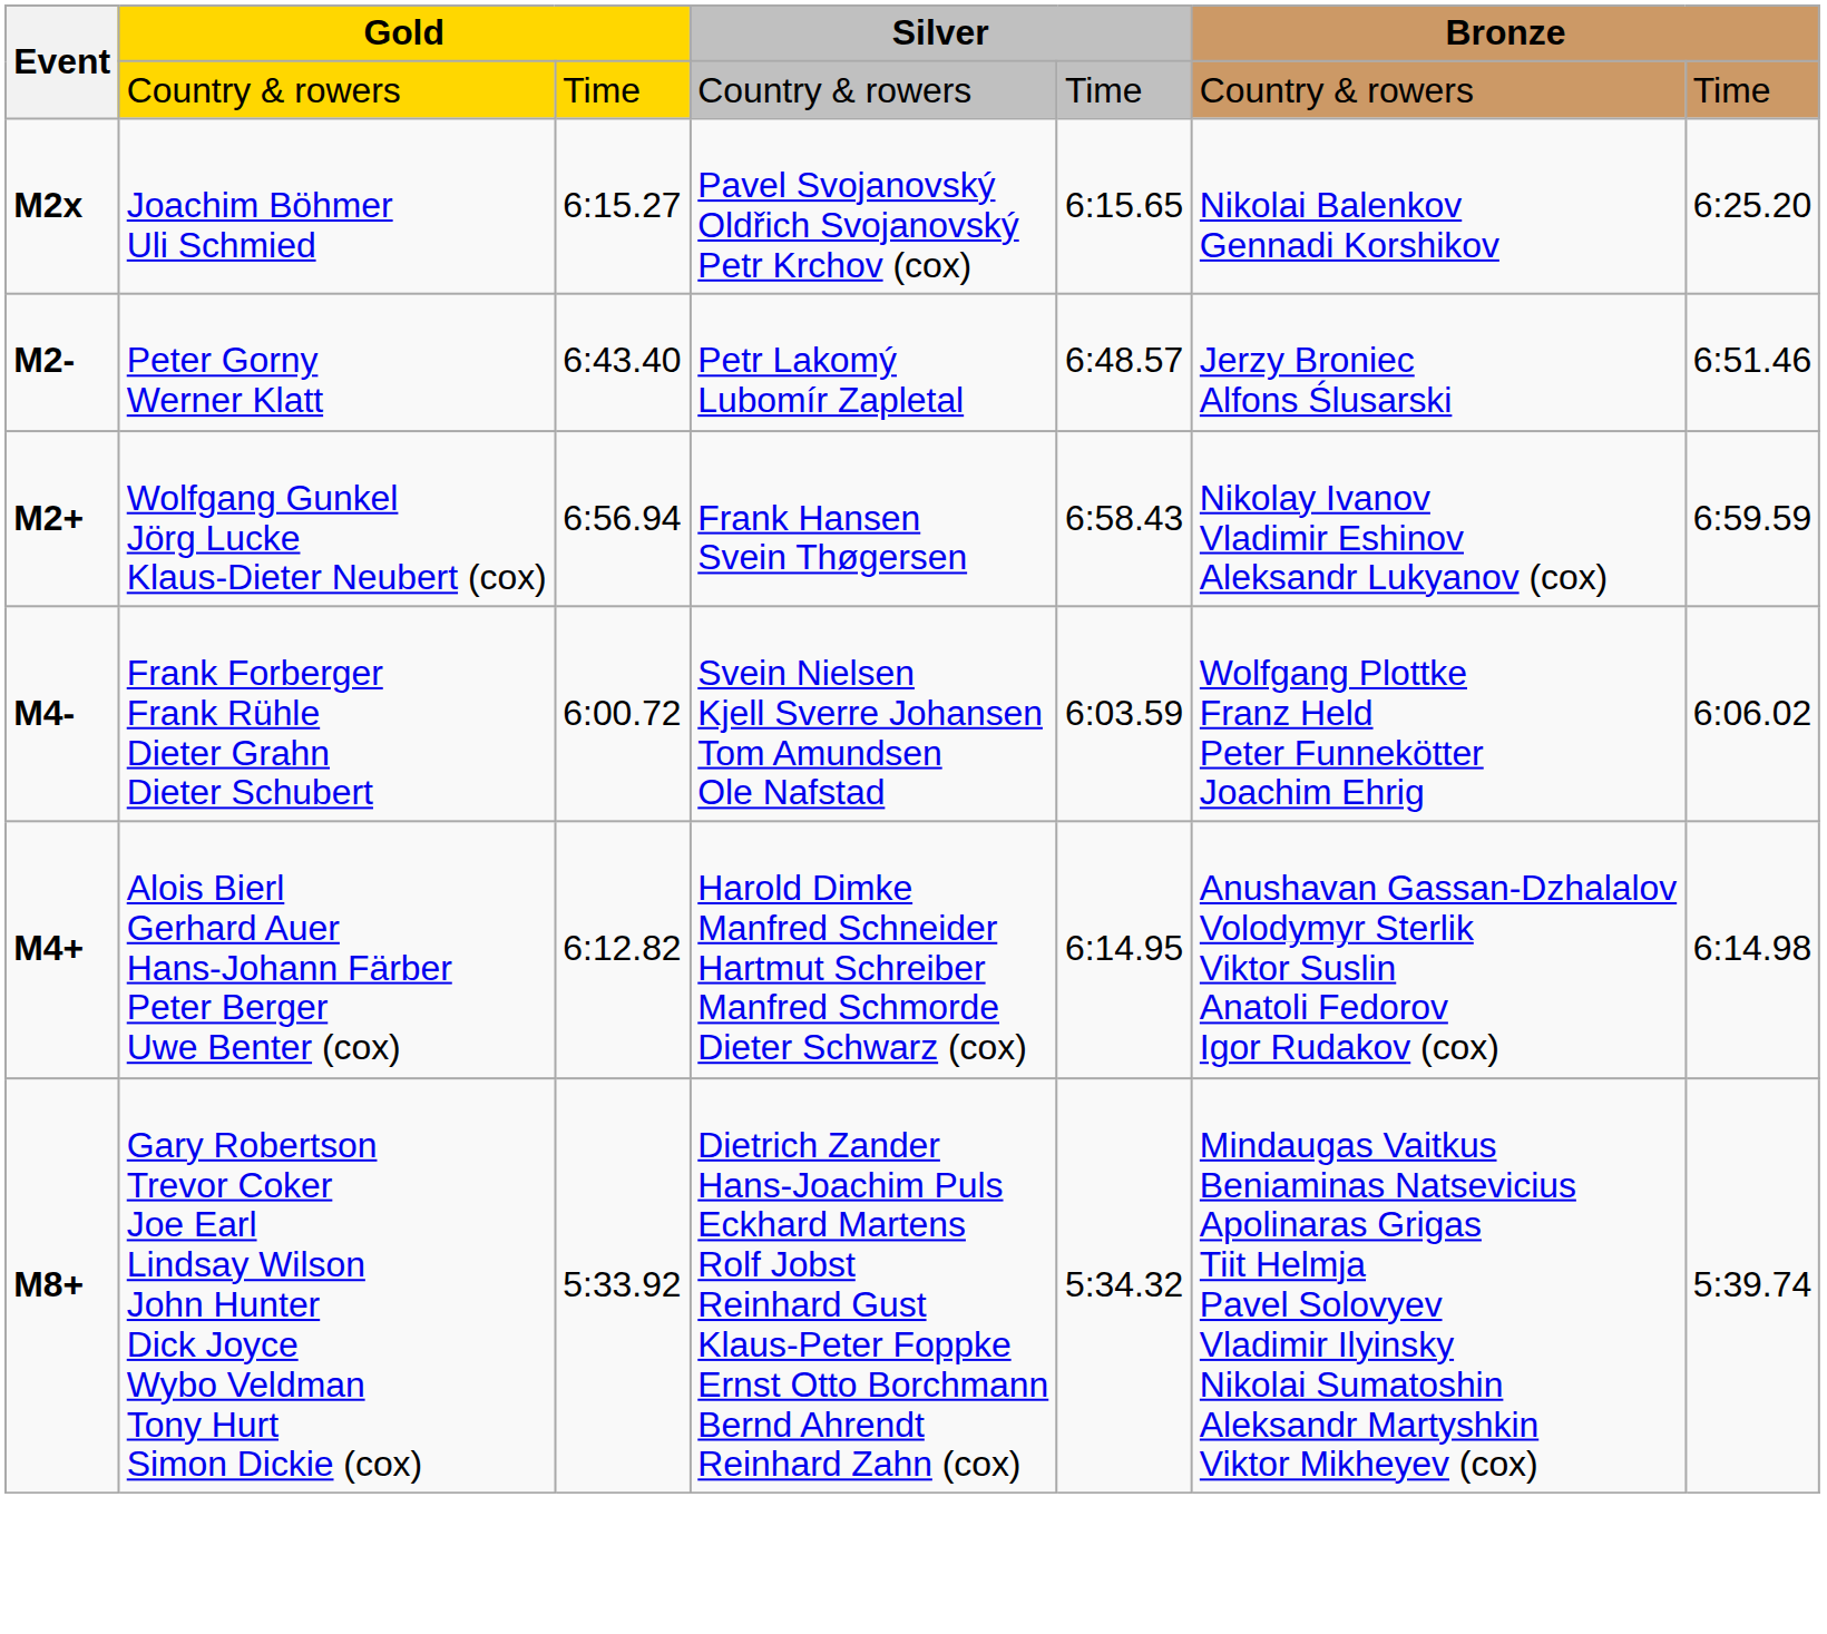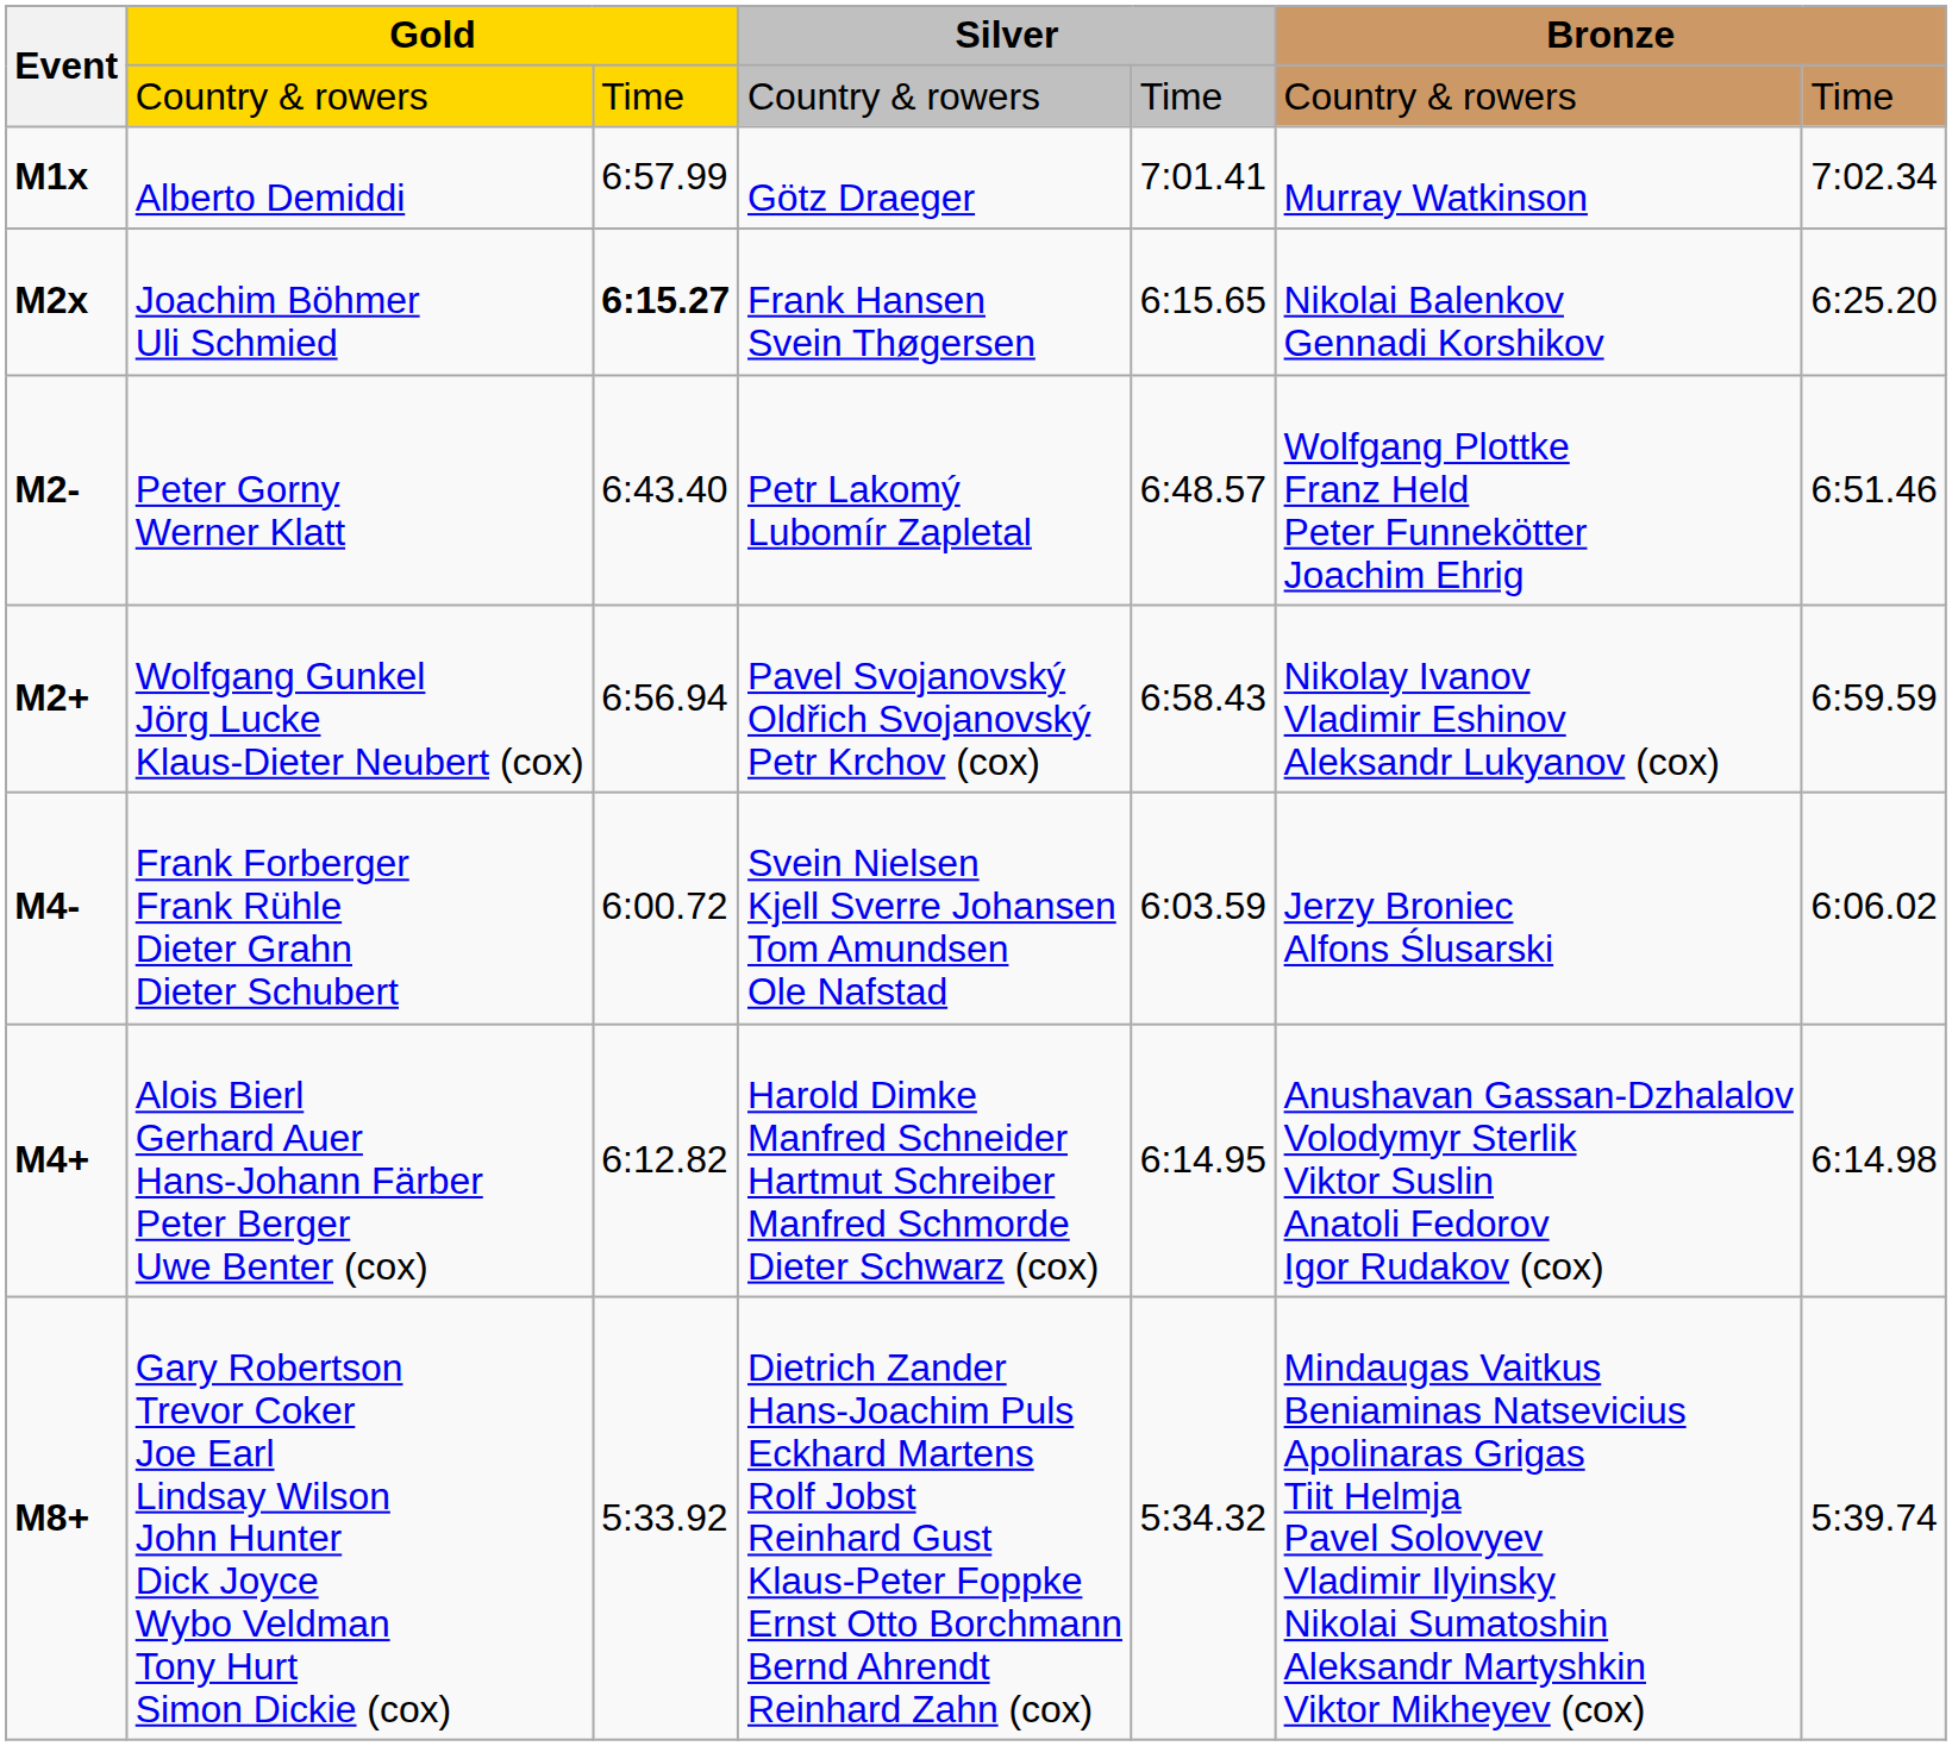+ row: M1x | Alberto Demiddi | 6:57.99 | Götz Draeger | 7:01.41 | Murray Watkinson | 7:02.34
Joachim Böhmer Uli Schmied | column 3: normal -> bold
Joachim Böhmer Uli Schmied | column 4: Pavel Svojanovský Oldřich Svojanovský Petr Krchov (cox) -> Frank Hansen Svein Thøgersen
Peter Gorny Werner Klatt | column 6: Jerzy Broniec Alfons Ślusarski -> Wolfgang Plottke Franz Held Peter Funnekötter Joachim Ehrig
Wolfgang Gunkel Jörg Lucke Klaus-Dieter Neubert (cox) | column 4: Frank Hansen Svein Thøgersen -> Pavel Svojanovský Oldřich Svojanovský Petr Krchov (cox)
Frank Forberger Frank Rühle Dieter Grahn Dieter Schubert | column 6: Wolfgang Plottke Franz Held Peter Funnekötter Joachim Ehrig -> Jerzy Broniec Alfons Ślusarski
